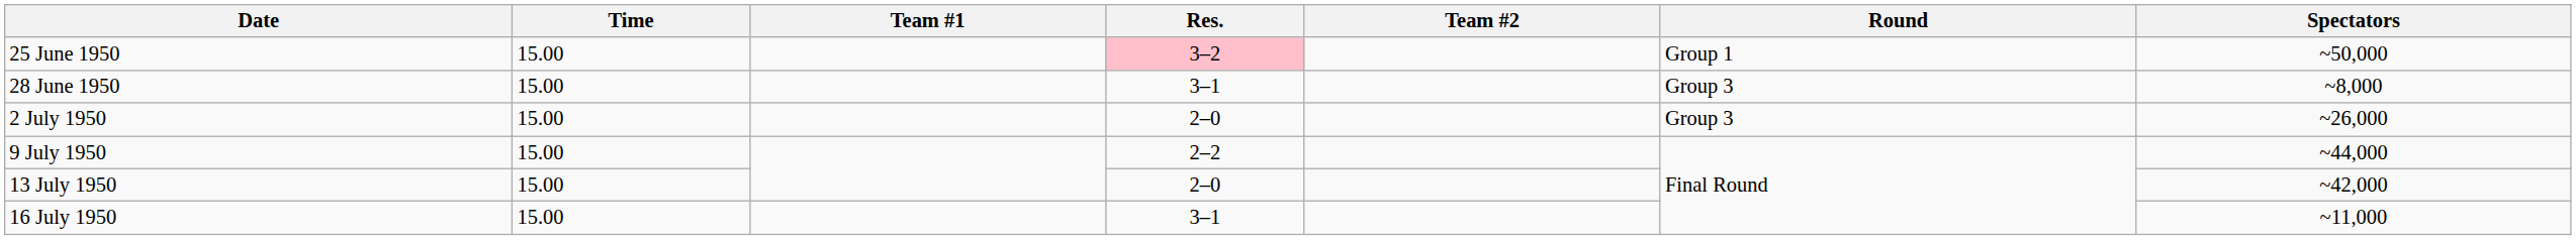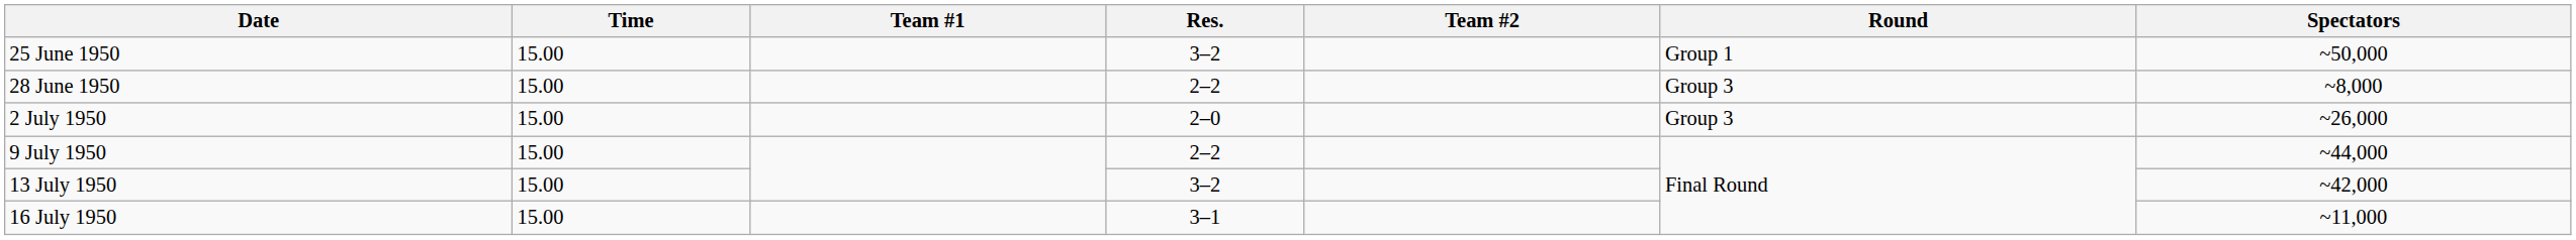25 June 1950 | Res.: pink background -> no background
28 June 1950 | Res.: 3–1 -> 2–2
13 July 1950 | Res.: 2–0 -> 3–2
